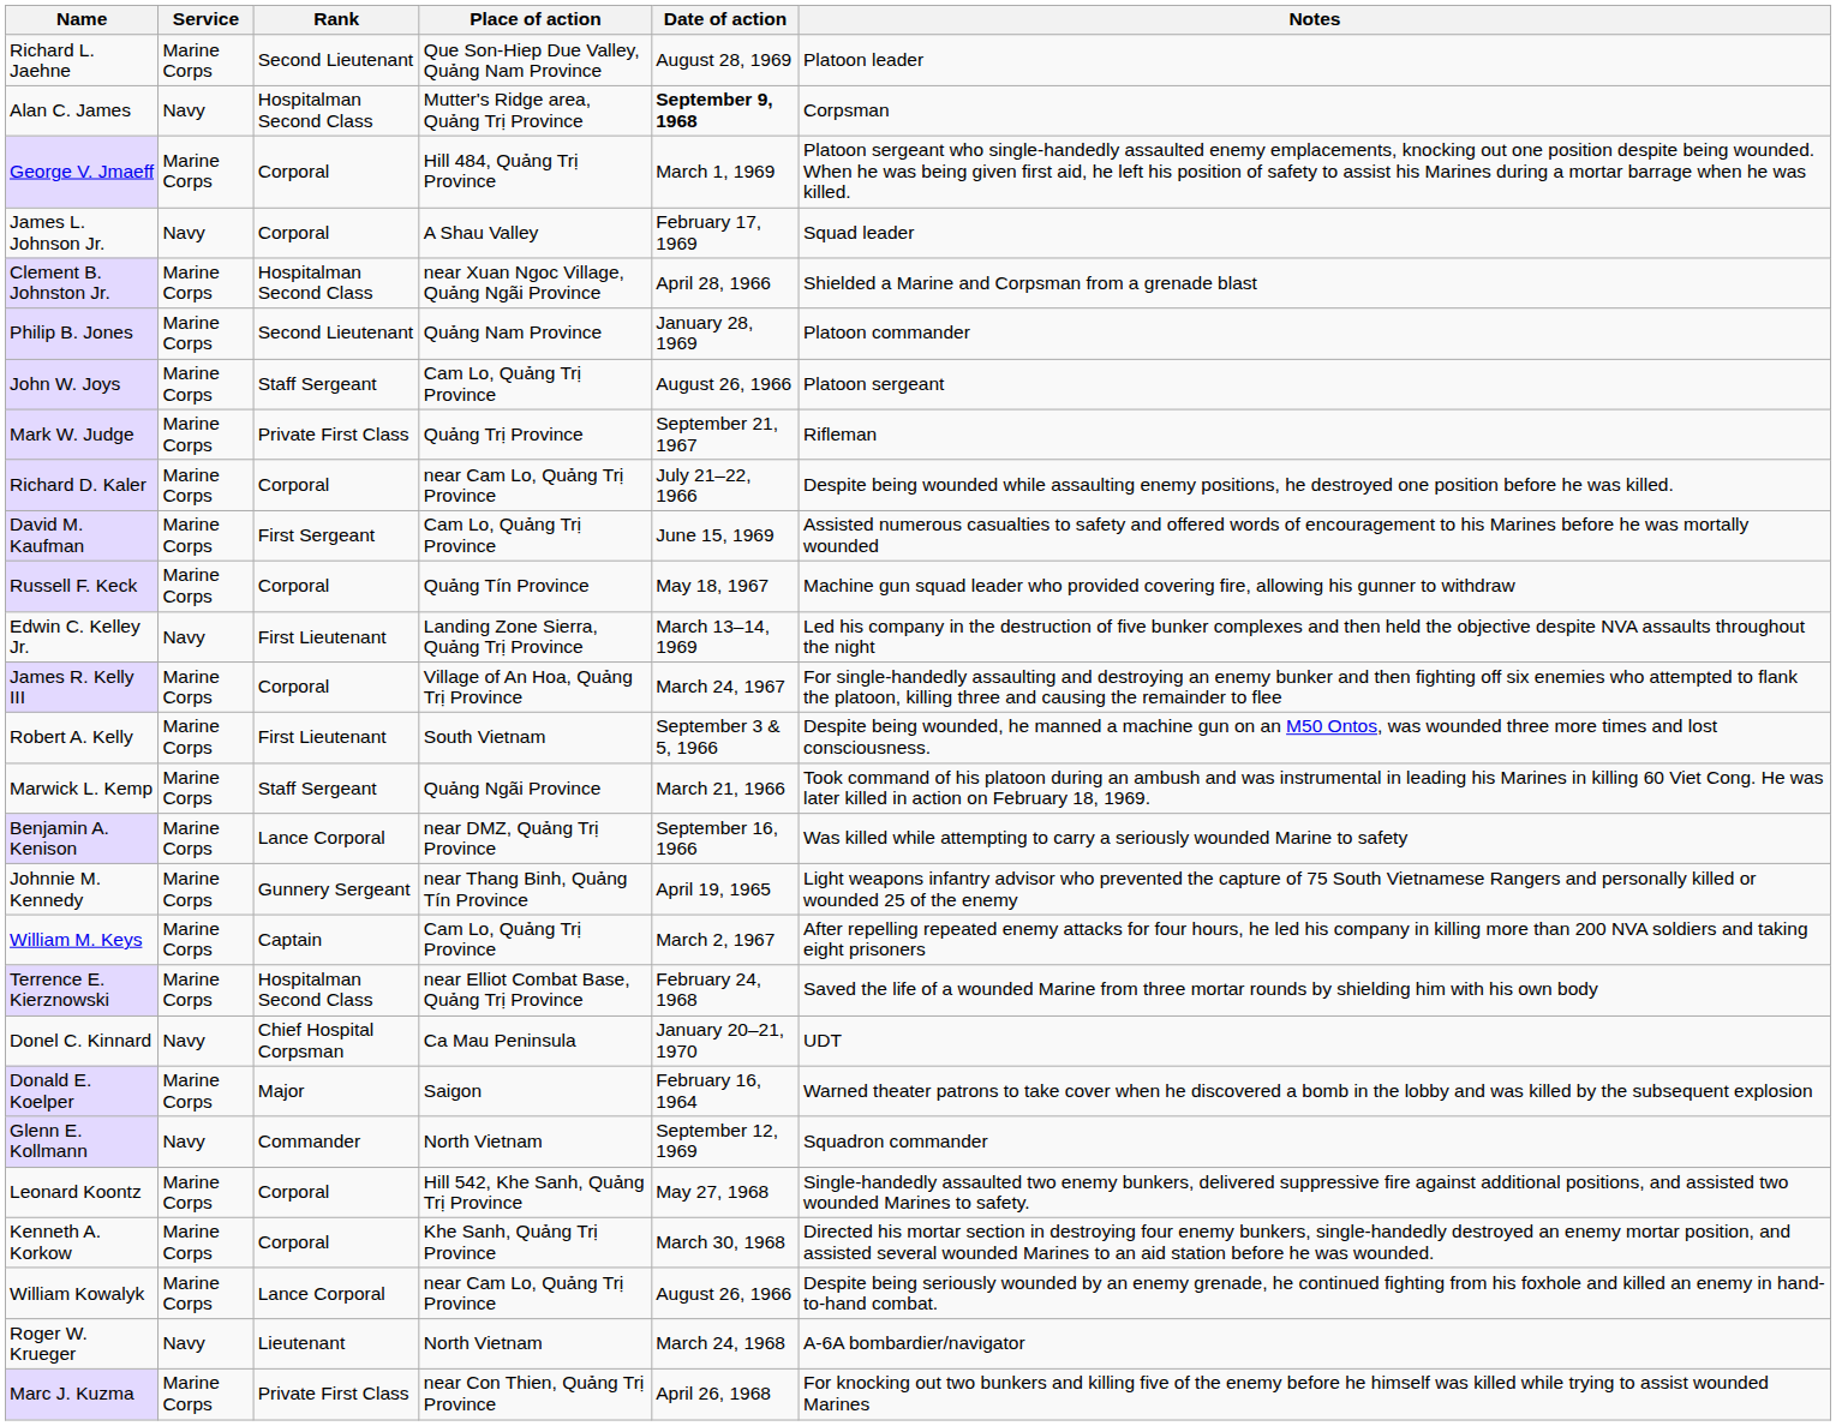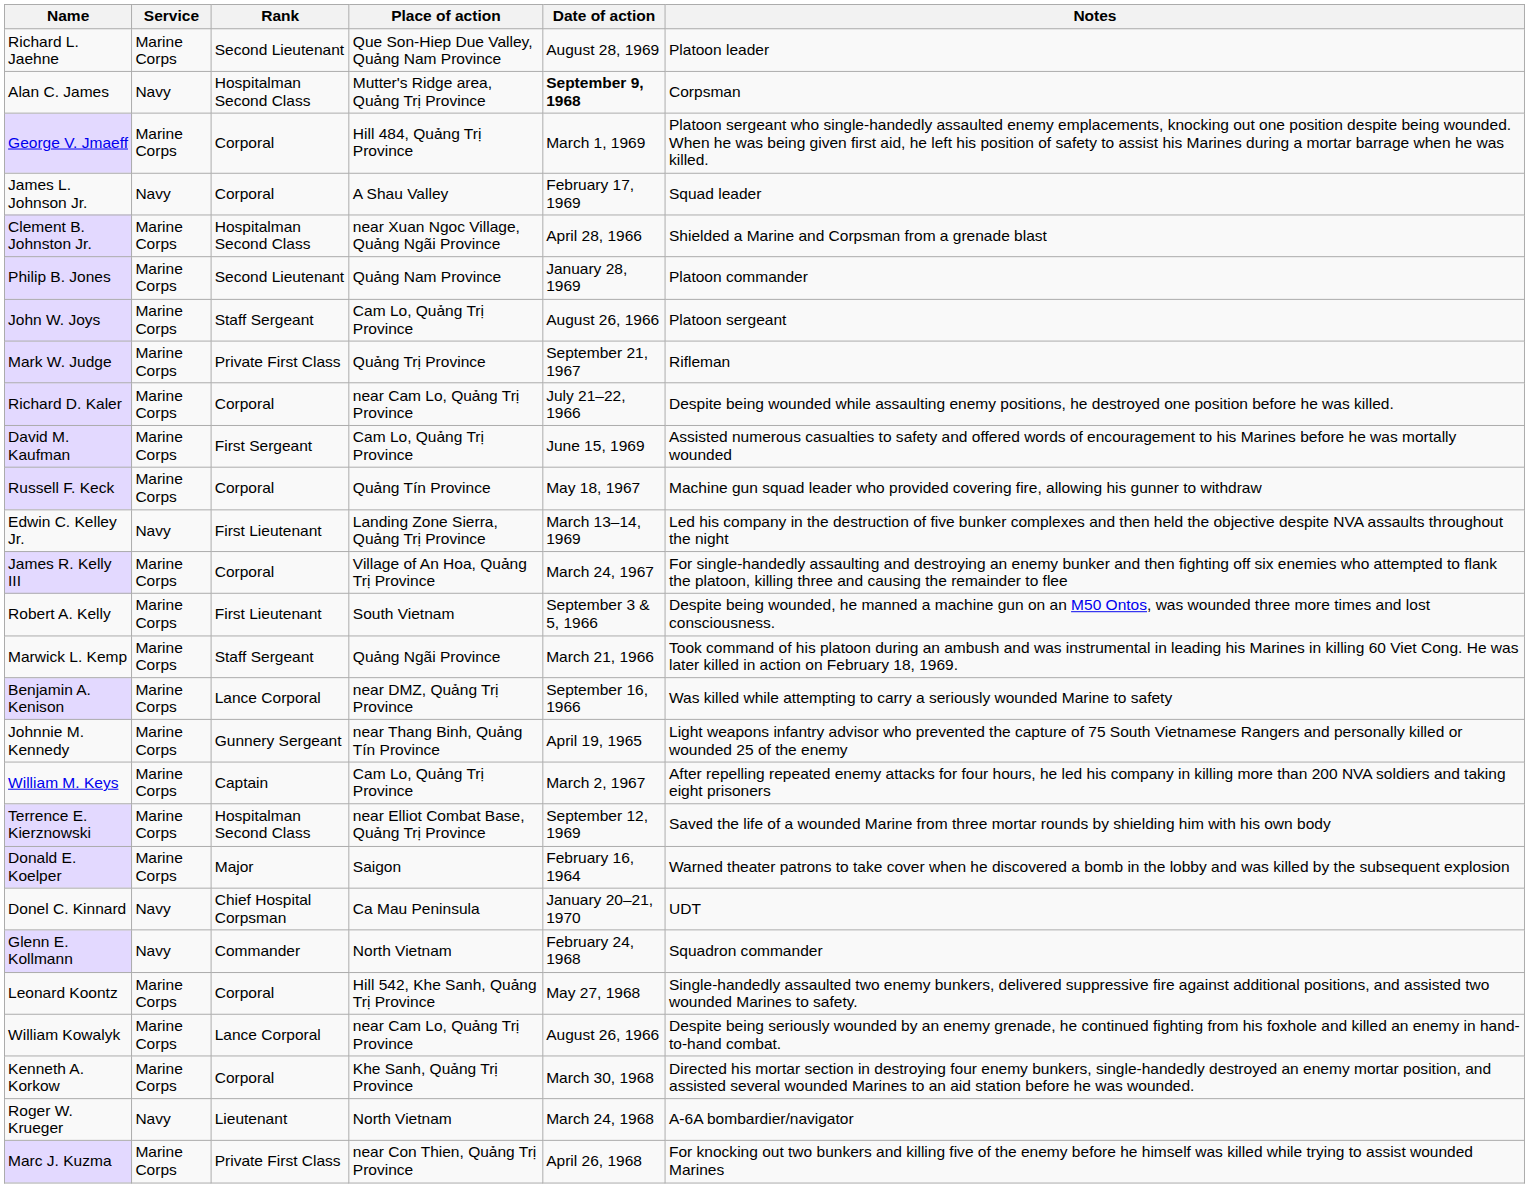Terrence E. Kierznowski | Date of action: February 24, 1968 -> September 12, 1969
rows swapped: Donel C. Kinnard <-> Donald E. Koelper
Glenn E. Kollmann | Date of action: September 12, 1969 -> February 24, 1968
rows swapped: Kenneth A. Korkow <-> William Kowalyk
